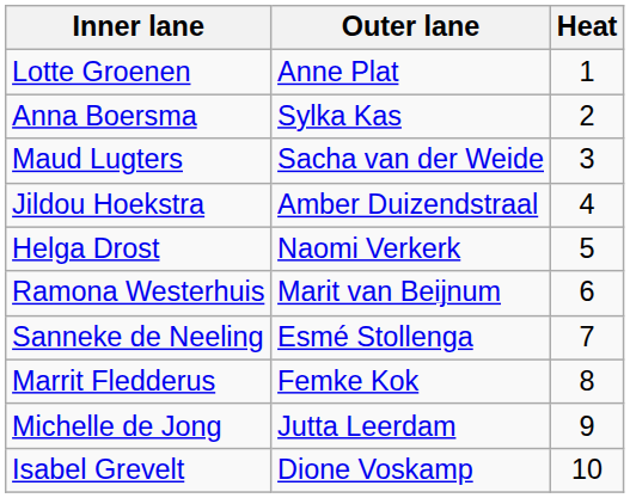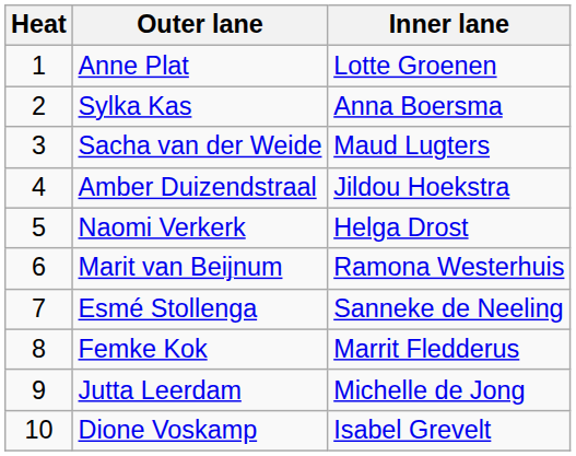columns swapped: Heat <-> Inner lane
